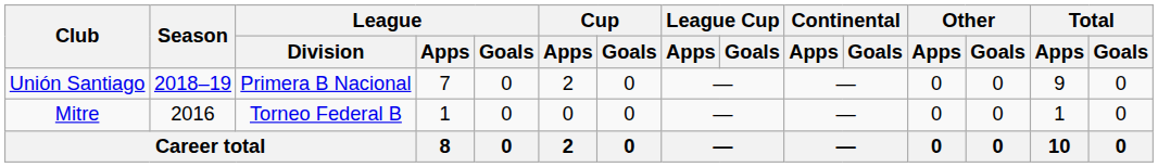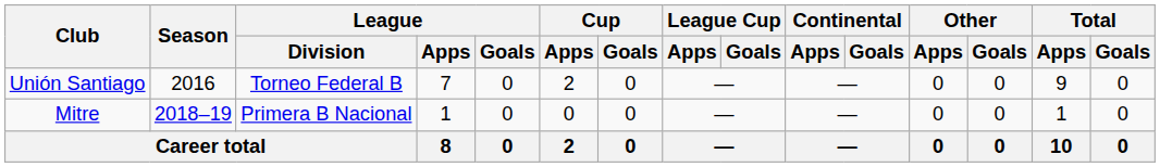Unión Santiago | Season: 2018–19 -> 2016
Unión Santiago | League / Division: Primera B Nacional -> Torneo Federal B
Mitre | Season: 2016 -> 2018–19
Mitre | League / Division: Torneo Federal B -> Primera B Nacional
